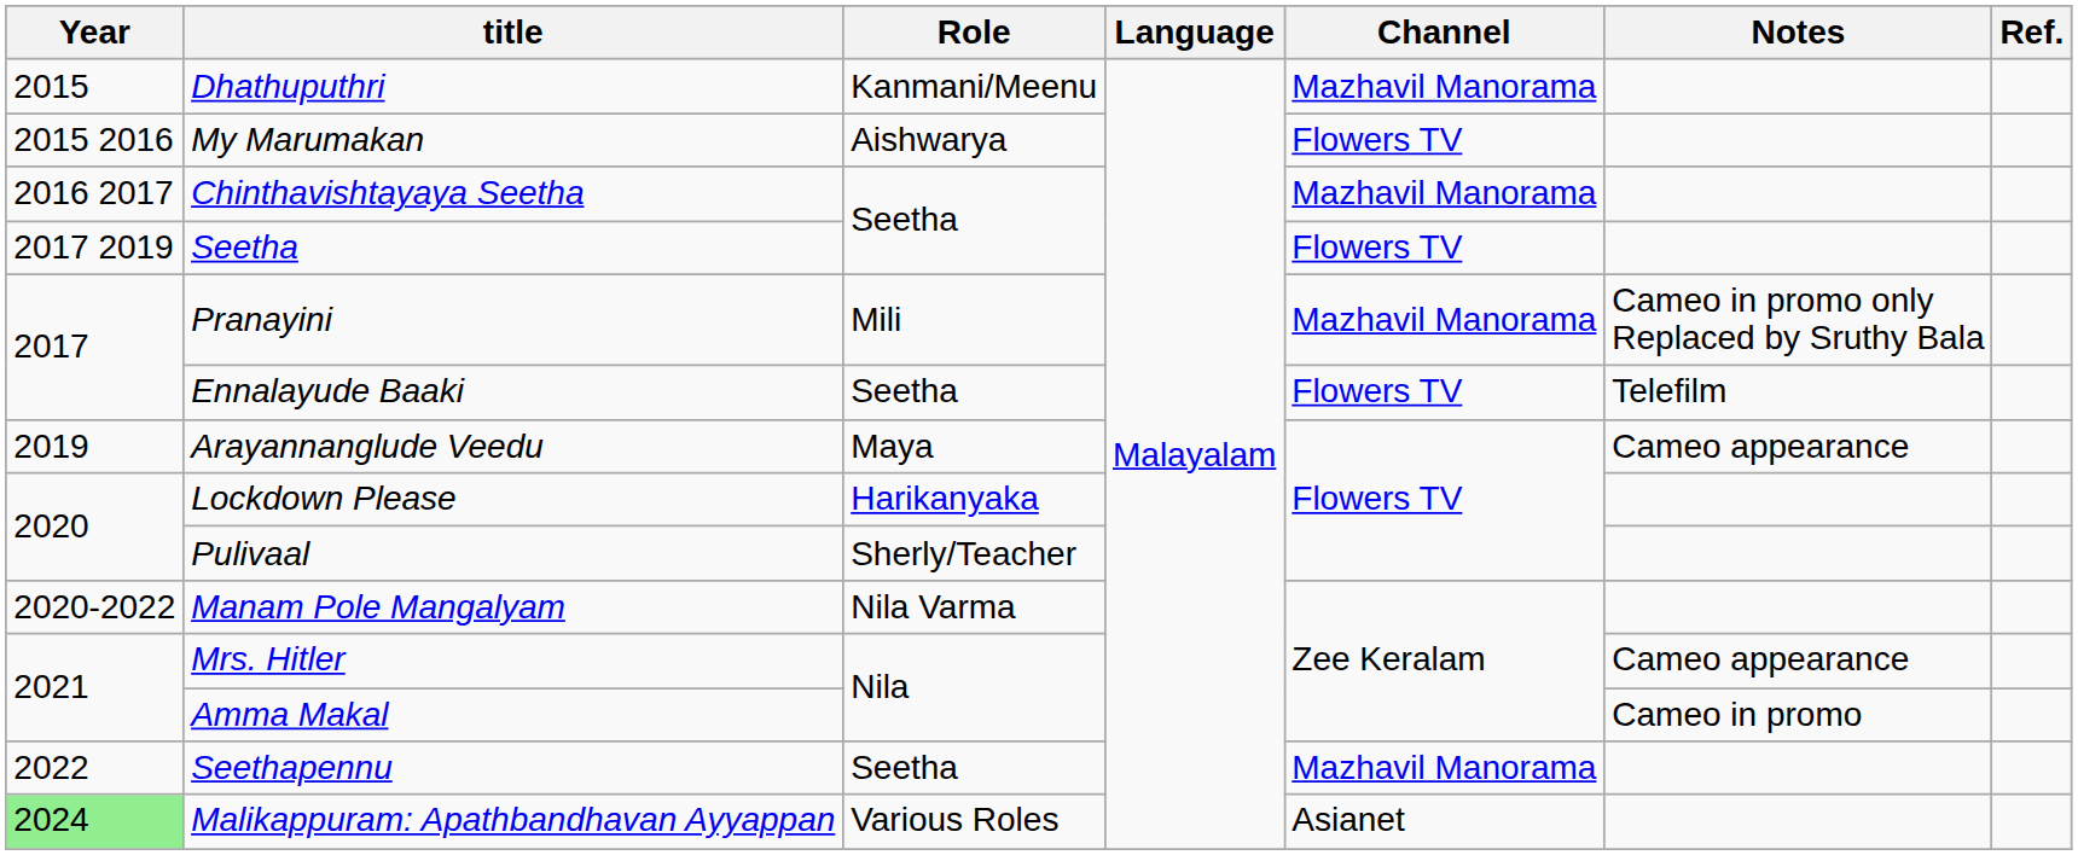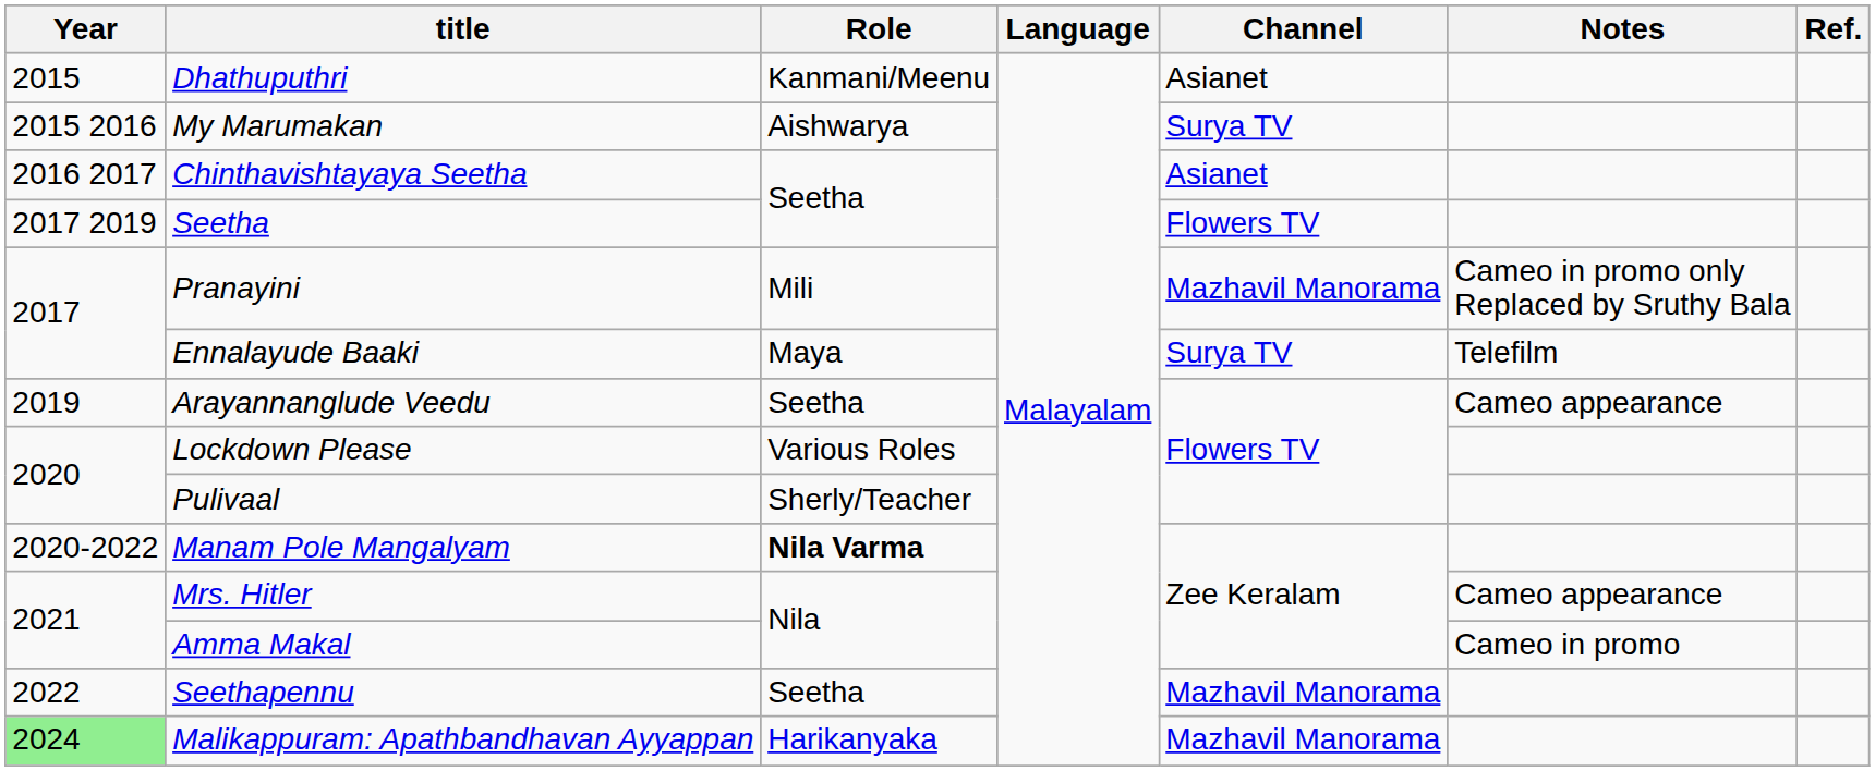Dhathuputhri | Channel: Mazhavil Manorama -> Asianet
My Marumakan | Channel: Flowers TV -> Surya TV
Chinthavishtayaya Seetha | Channel: Mazhavil Manorama -> Asianet
Ennalayude Baaki | Role: Seetha -> Maya
Ennalayude Baaki | Channel: Flowers TV -> Surya TV
Arayannanglude Veedu | Role: Maya -> Seetha
Lockdown Please | Role: Harikanyaka -> Various Roles
Manam Pole Mangalyam | Role: normal -> bold
Malikappuram: Apathbandhavan Ayyappan | Role: Various Roles -> Harikanyaka
Malikappuram: Apathbandhavan Ayyappan | Channel: Asianet -> Mazhavil Manorama
